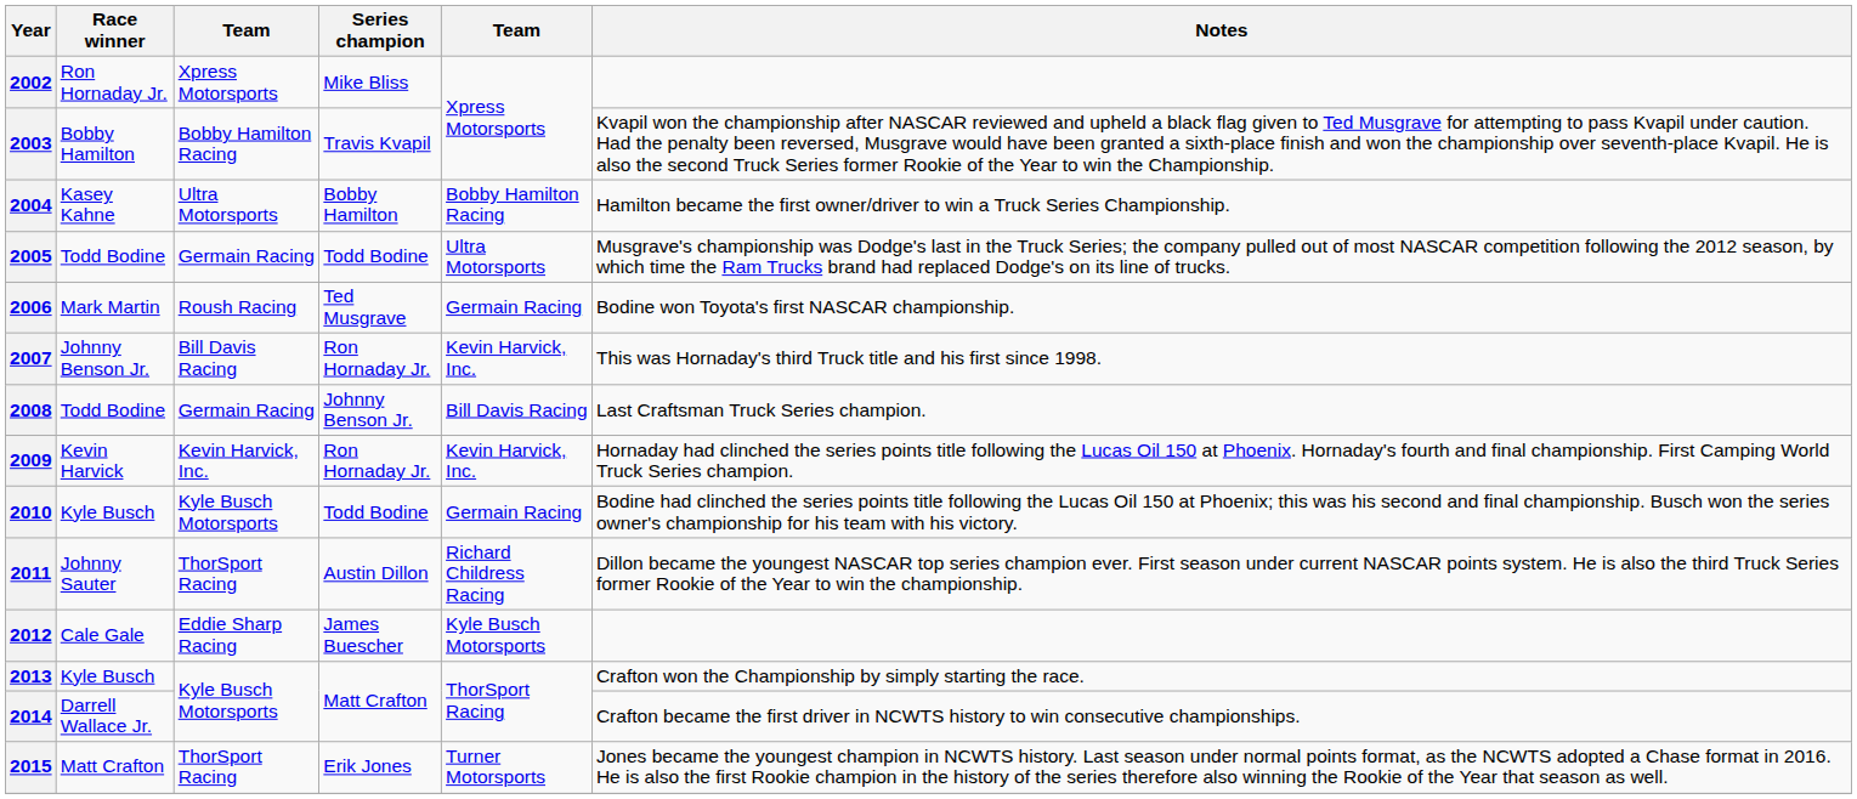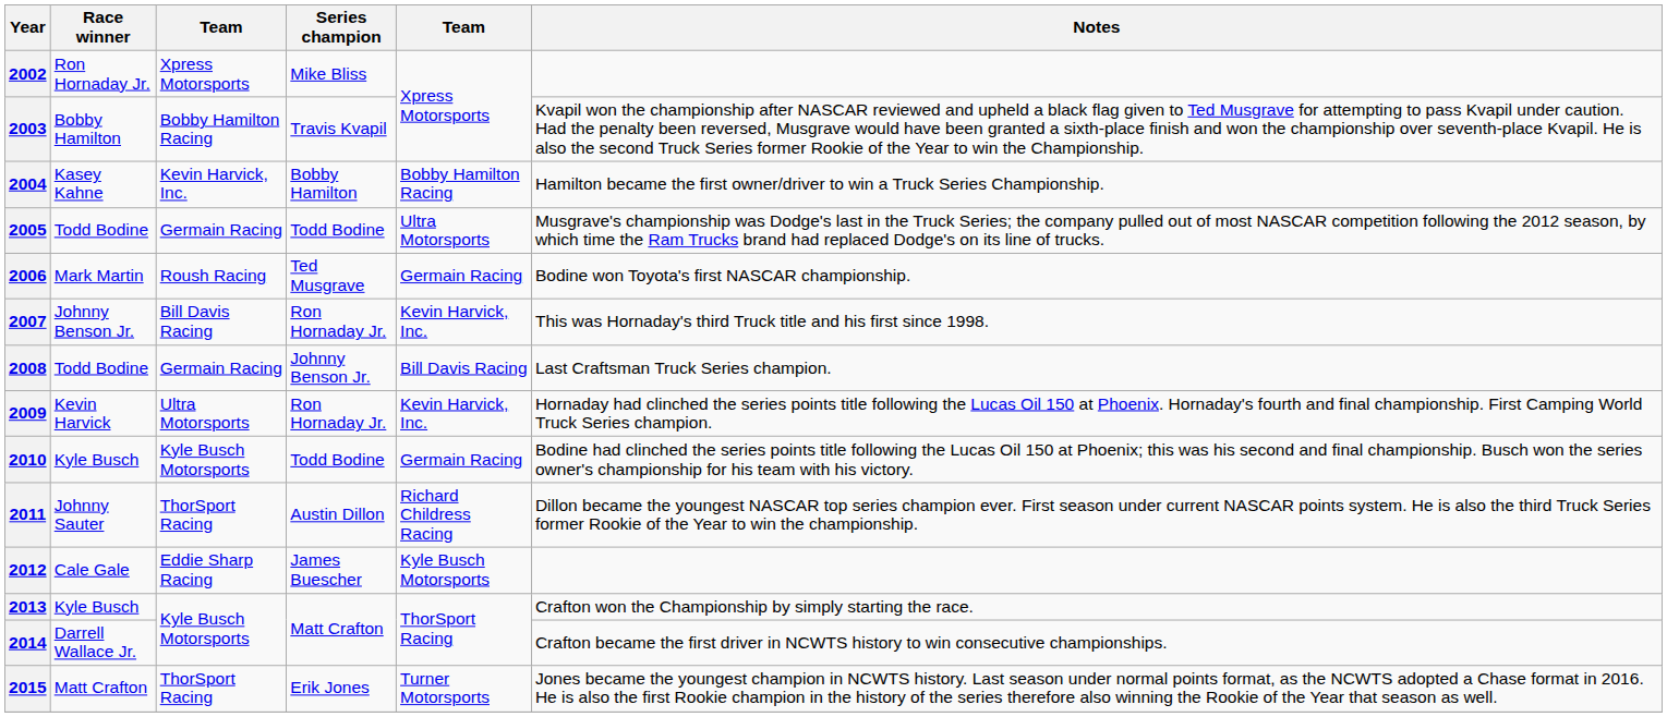2004 | column 3: Ultra Motorsports -> Kevin Harvick, Inc.
2009 | column 3: Kevin Harvick, Inc. -> Ultra Motorsports
